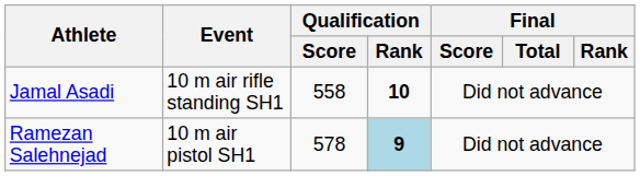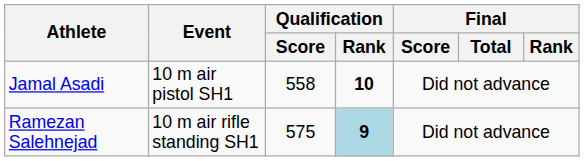Jamal Asadi | Event: 10 m air rifle standing SH1 -> 10 m air pistol SH1
Ramezan Salehnejad | Event: 10 m air pistol SH1 -> 10 m air rifle standing SH1
Ramezan Salehnejad | Qualification / Score: 578 -> 575
